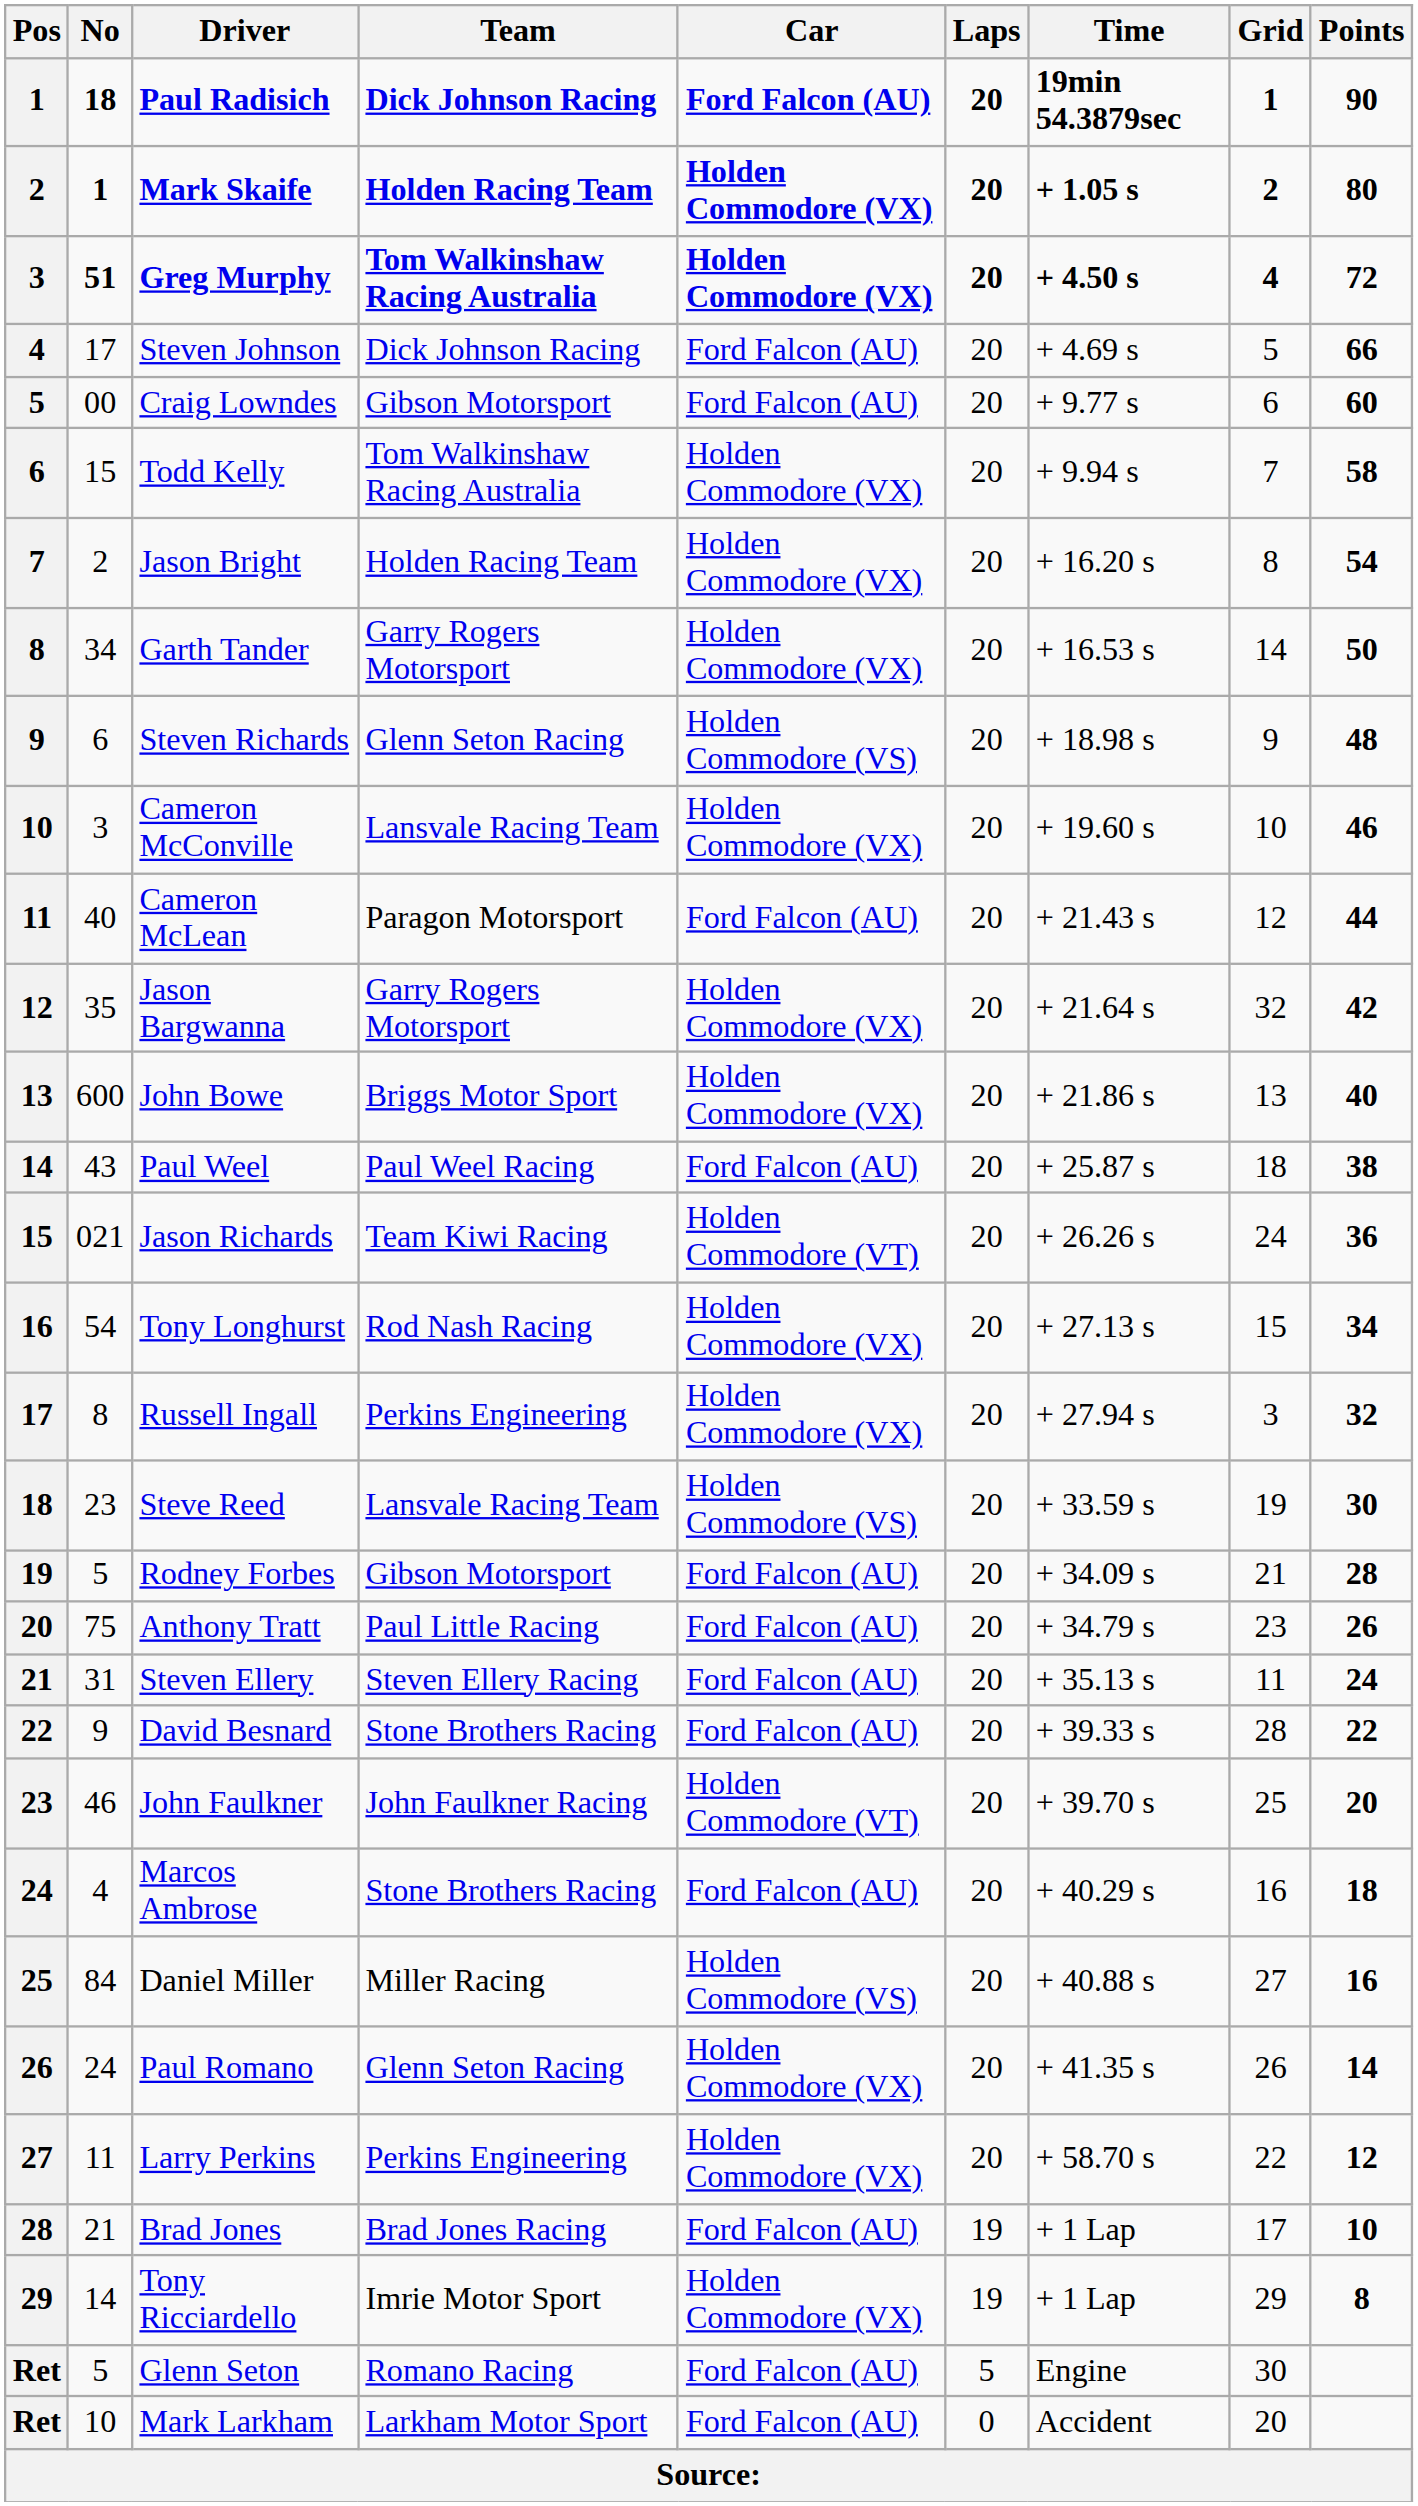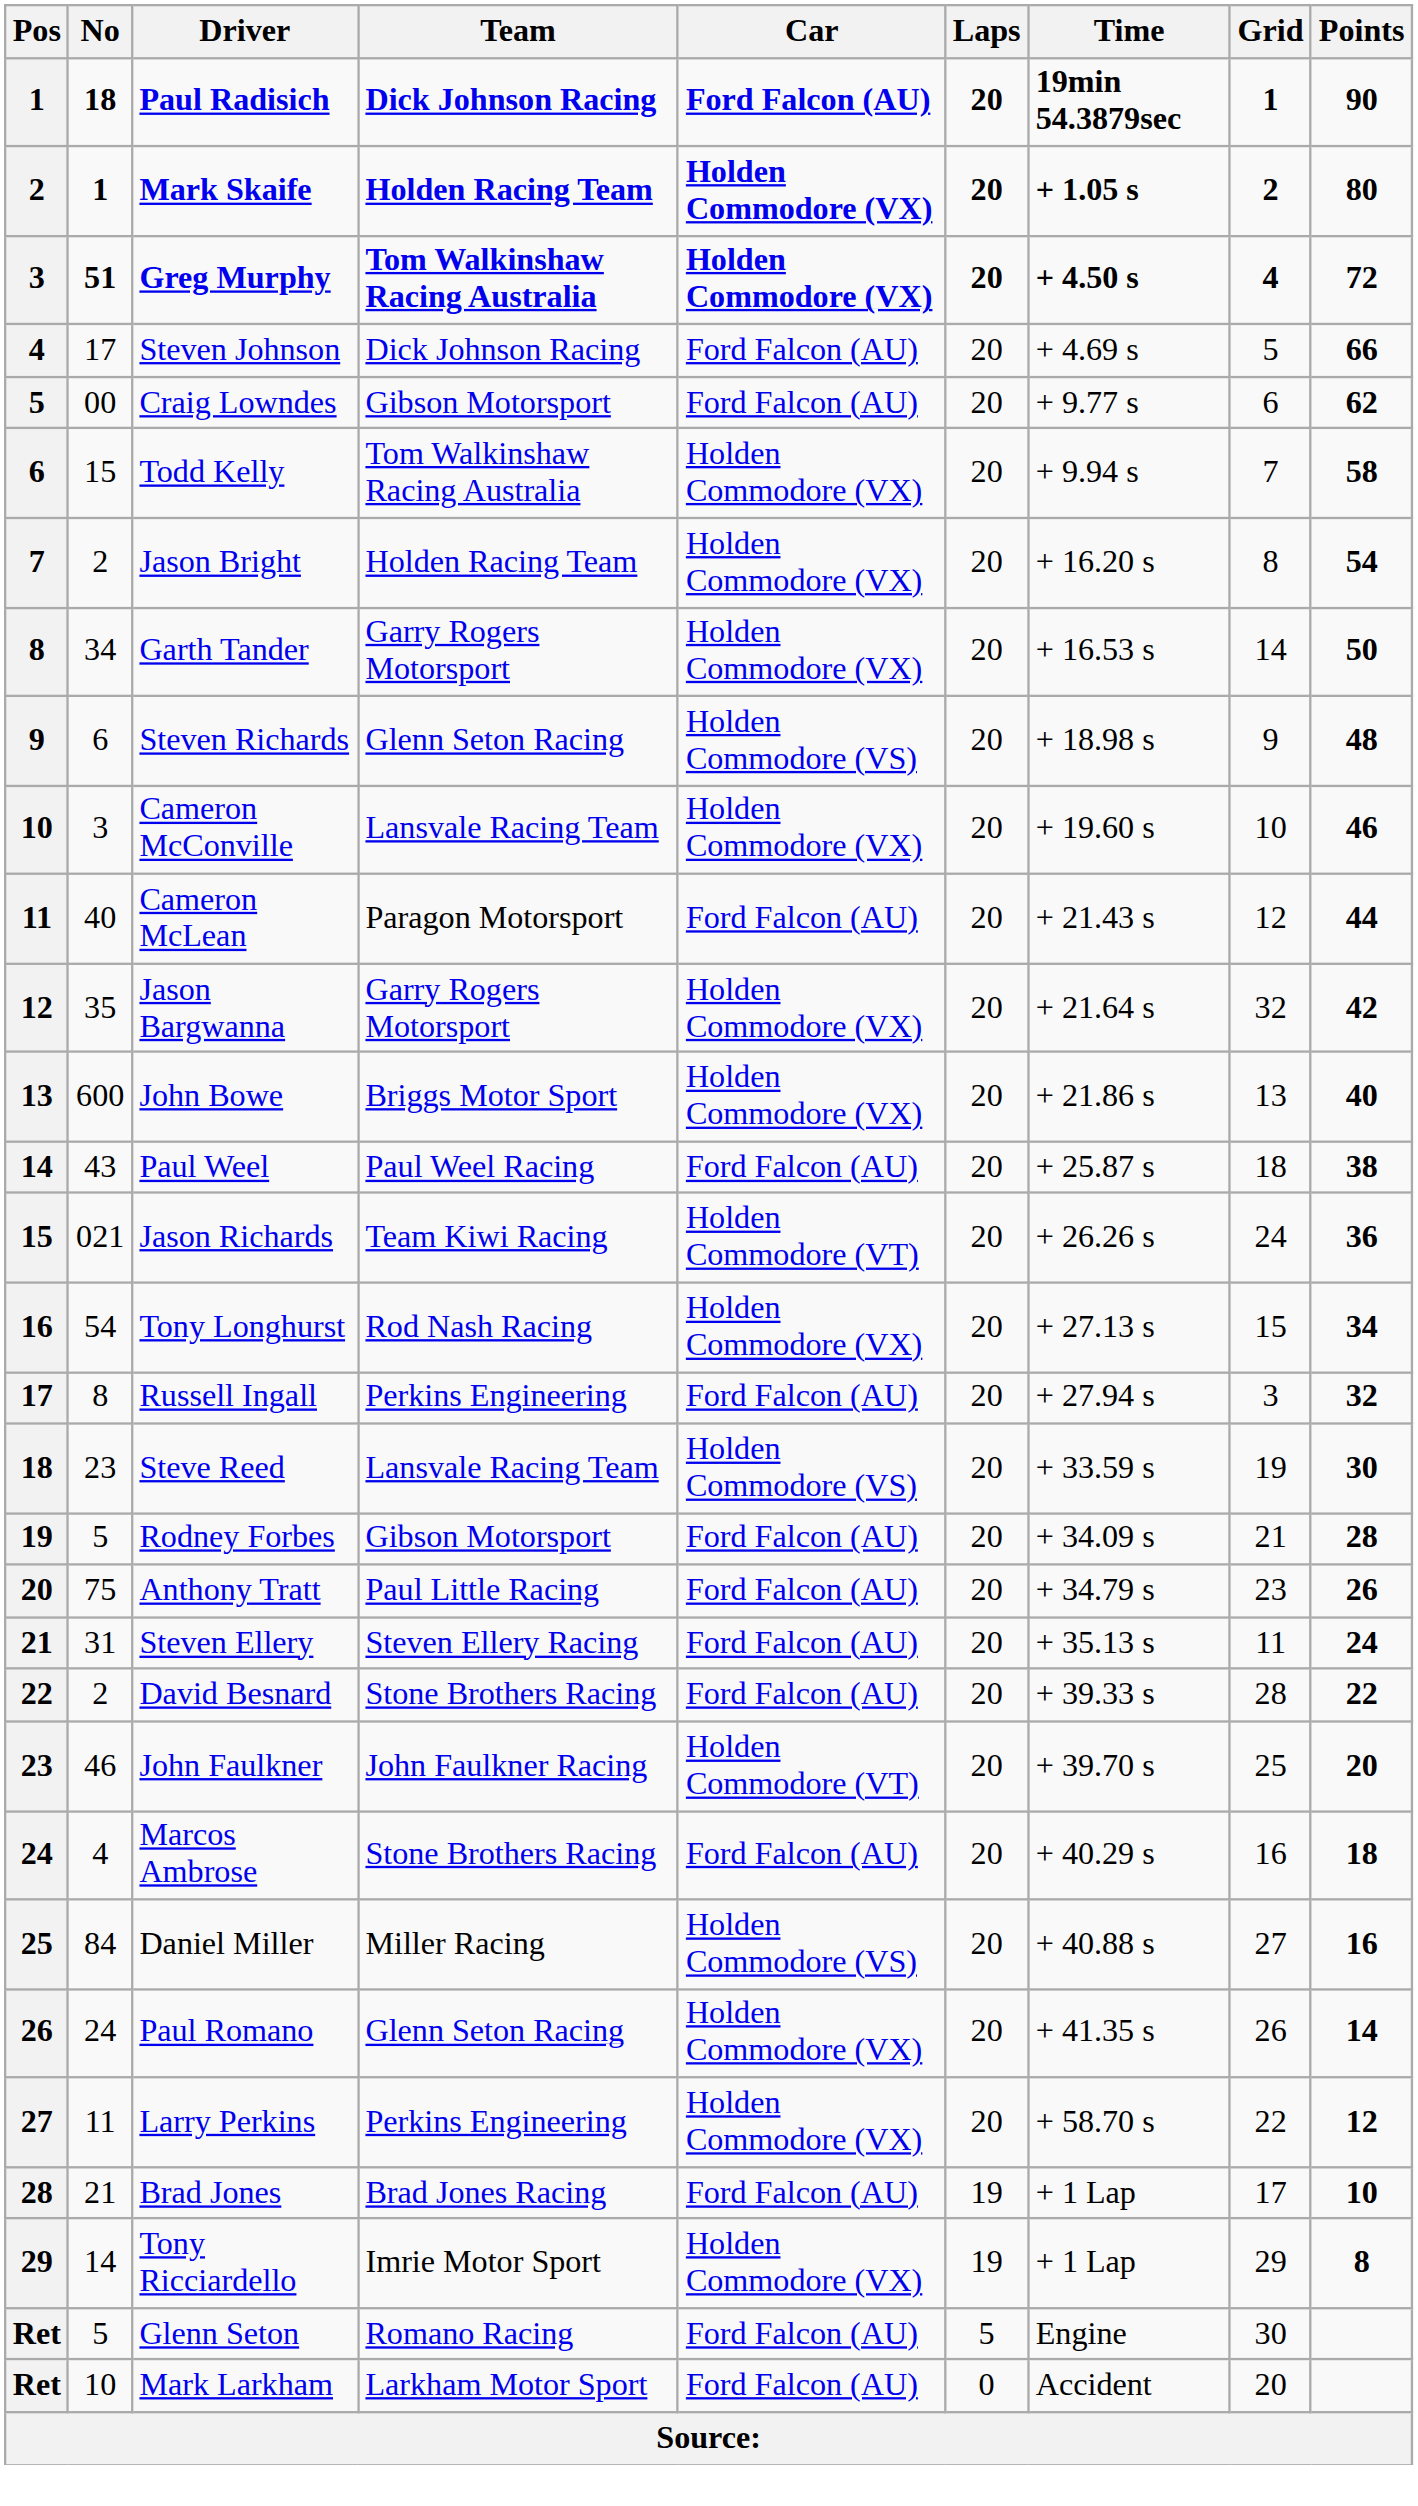Craig Lowndes | Points: 60 -> 62
Russell Ingall | Car: Holden Commodore (VX) -> Ford Falcon (AU)
David Besnard | No: 9 -> 2
